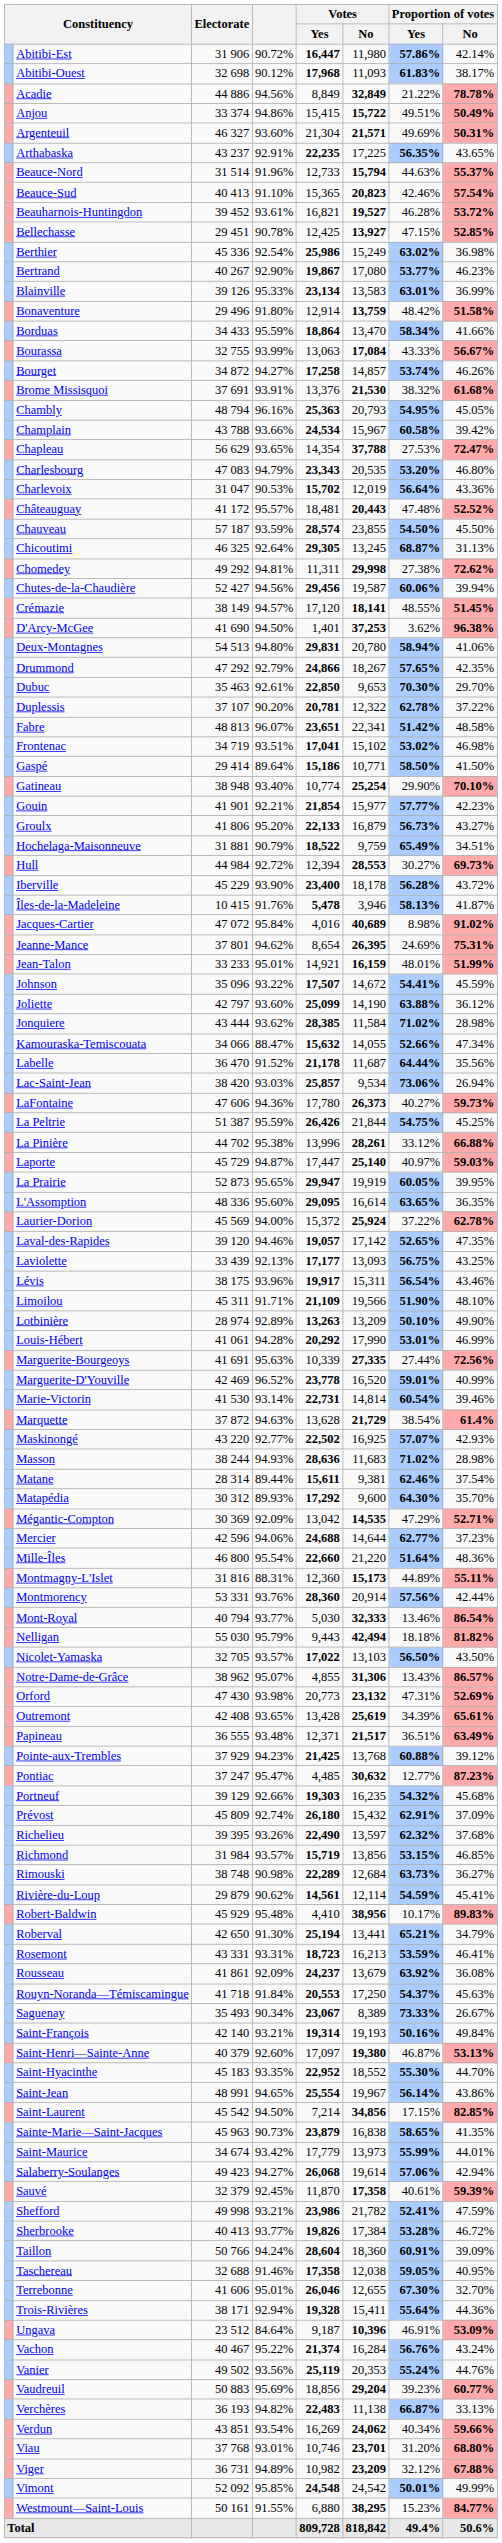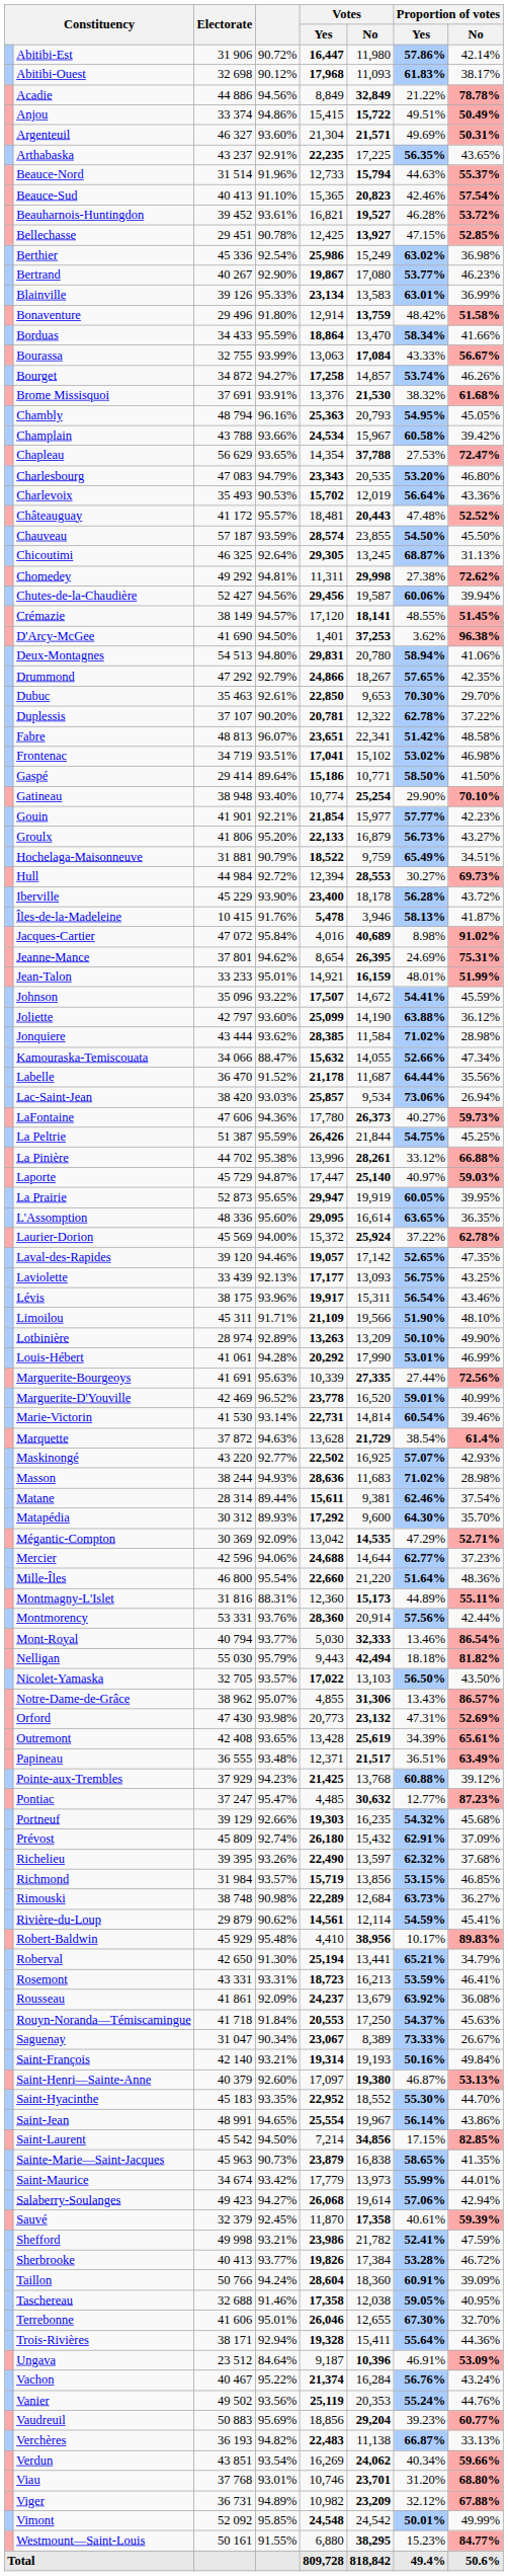Charlevoix | Electorate: 31 047 -> 35 493
Saguenay | Electorate: 35 493 -> 31 047
